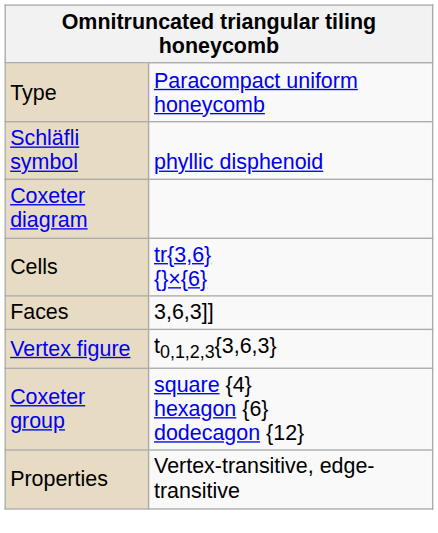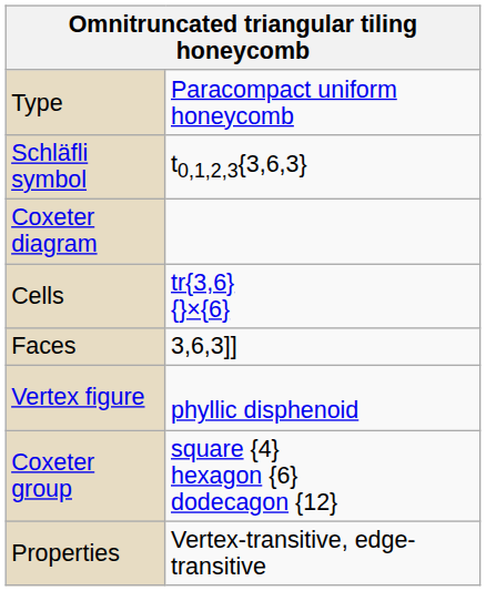Schläfli symbol | column 2: phyllic disphenoid -> t0,1,2,3{3,6,3}
Vertex figure | column 2: t0,1,2,3{3,6,3} -> phyllic disphenoid
